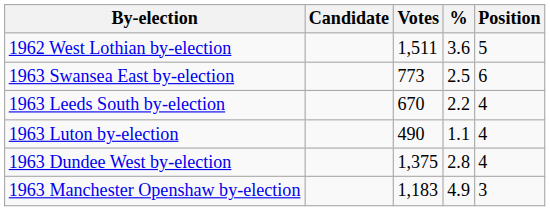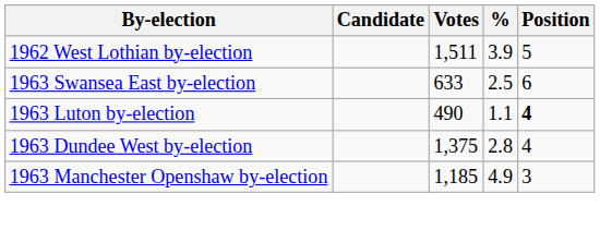1962 West Lothian by-election | %: 3.6 -> 3.9
1963 Swansea East by-election | Votes: 773 -> 633
- row: 1963 Leeds South by-election | 670 | 2.2 | 4
1963 Luton by-election | Position: normal -> bold
1963 Manchester Openshaw by-election | Votes: 1,183 -> 1,185
